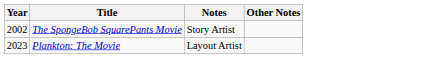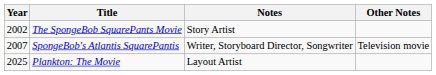+ row: 2007 | SpongeBob's Atlantis SquarePantis | Writer, Storyboard Director, Songwriter | Television movie
Plankton: The Movie | Year: 2023 -> 2025
